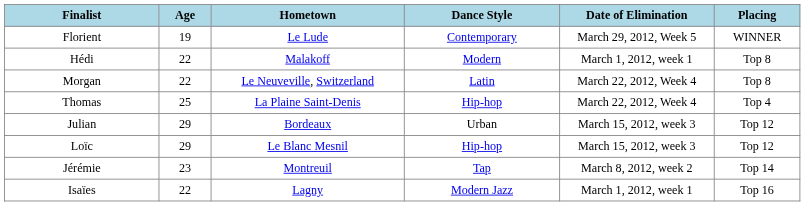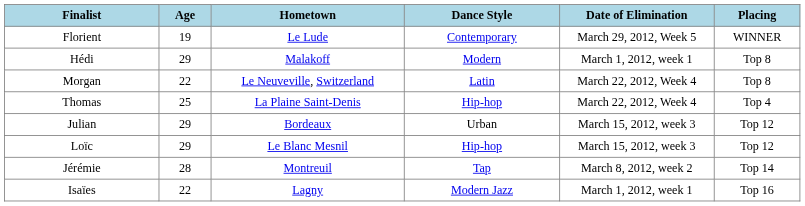Hédi | Age: 22 -> 29
Jérémie | Age: 23 -> 28
